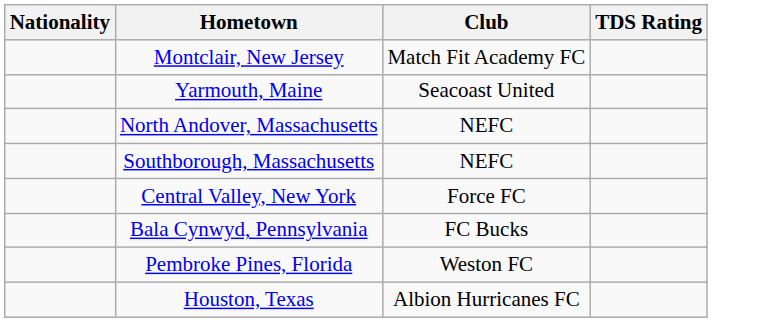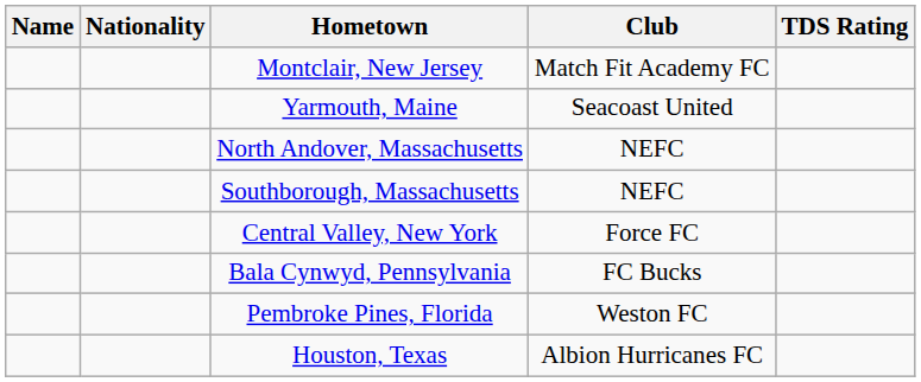+ column: Name
